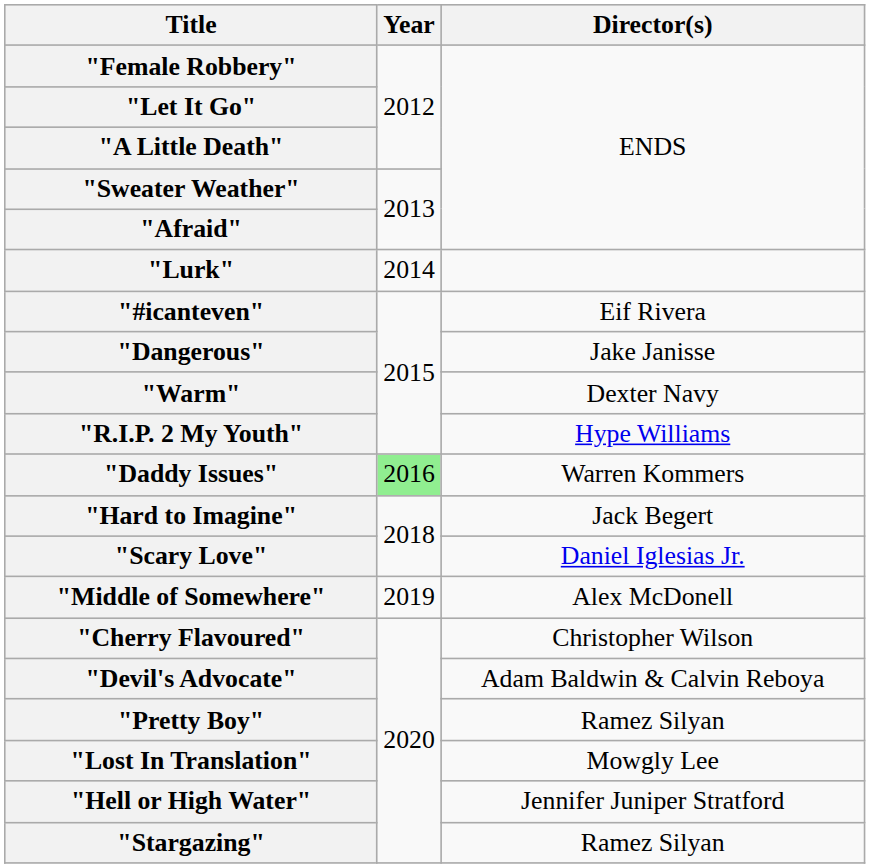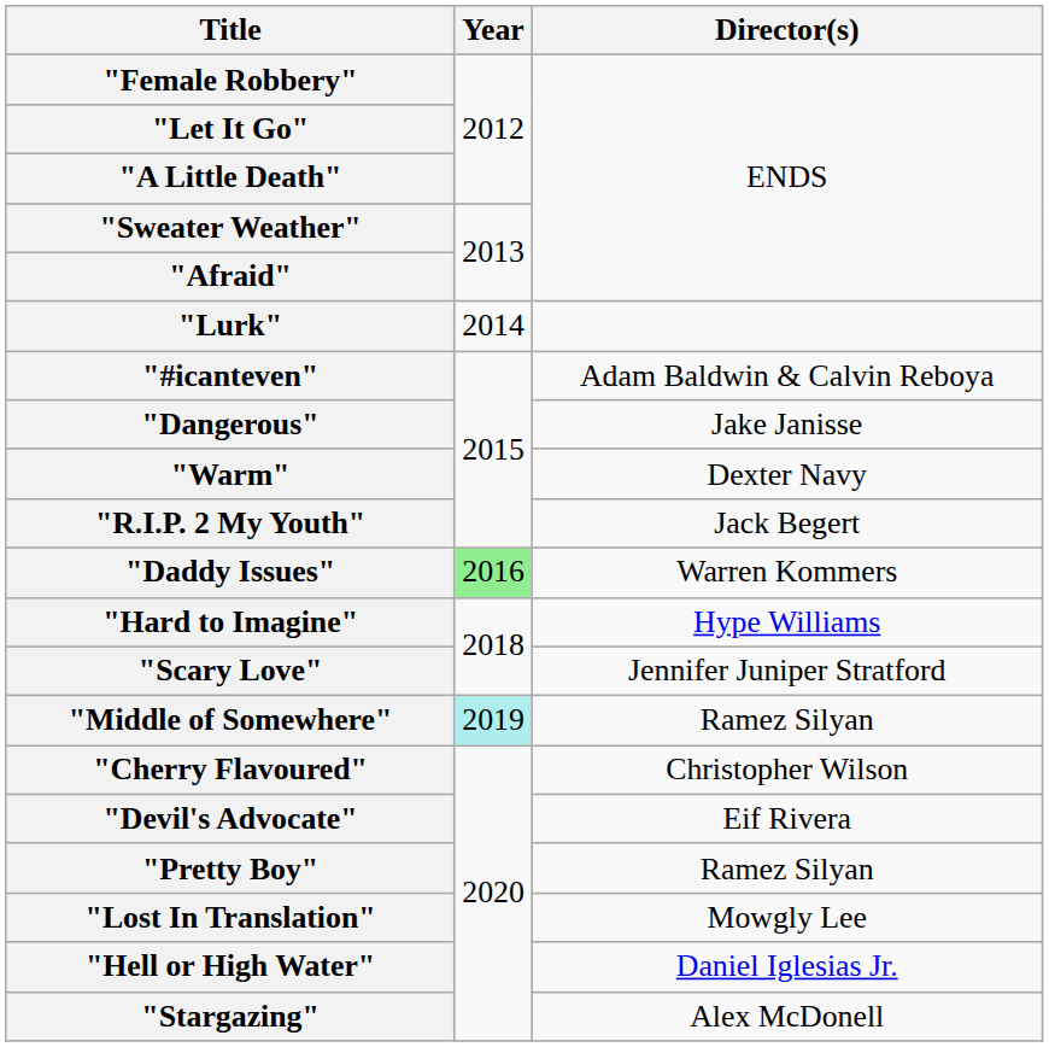"#icanteven" | Director(s): Eif Rivera -> Adam Baldwin & Calvin Reboya
"R.I.P. 2 My Youth" | Director(s): Hype Williams -> Jack Begert
"Hard to Imagine" | Director(s): Jack Begert -> Hype Williams
"Scary Love" | Director(s): Daniel Iglesias Jr. -> Jennifer Juniper Stratford
"Middle of Somewhere" | Year: no background -> paleturquoise background
"Middle of Somewhere" | Director(s): Alex McDonell -> Ramez Silyan
"Devil's Advocate" | Director(s): Adam Baldwin & Calvin Reboya -> Eif Rivera
"Hell or High Water" | Director(s): Jennifer Juniper Stratford -> Daniel Iglesias Jr.
"Stargazing" | Director(s): Ramez Silyan -> Alex McDonell
